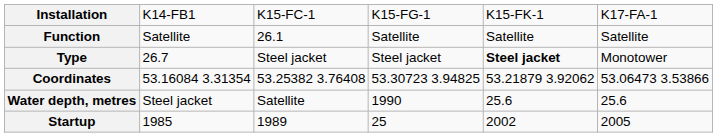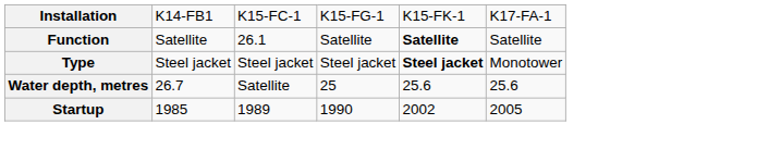Function | column 5: normal -> bold
Type | column 2: 26.7 -> Steel jacket
- row: Coordinates | 53.16084 3.31354 | 53.25382 3.76408 | 53.30723 3.94825 | 53.21879 3.92062 | 53.06473 3.53866
Water depth, metres | column 2: Steel jacket -> 26.7
Water depth, metres | column 4: 1990 -> 25
Startup | column 4: 25 -> 1990
